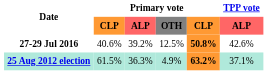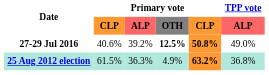27-29 Jul 2016 | Primary vote / OTH: normal -> bold
27-29 Jul 2016 | TPP vote / ALP: 42.6% -> 49.0%
25 Aug 2012 election | TPP vote / ALP: 37.1% -> 36.8%
